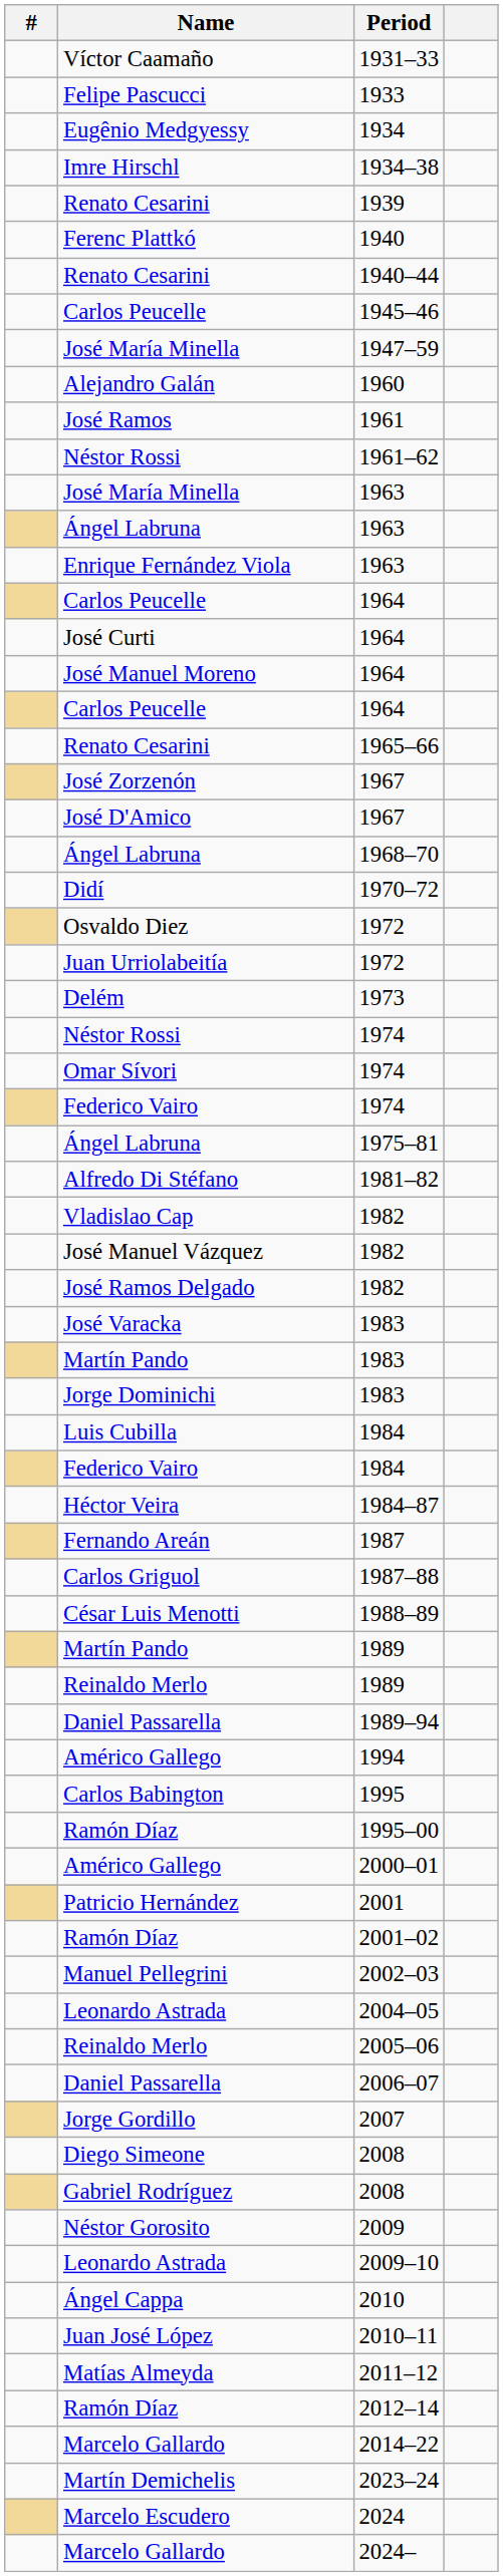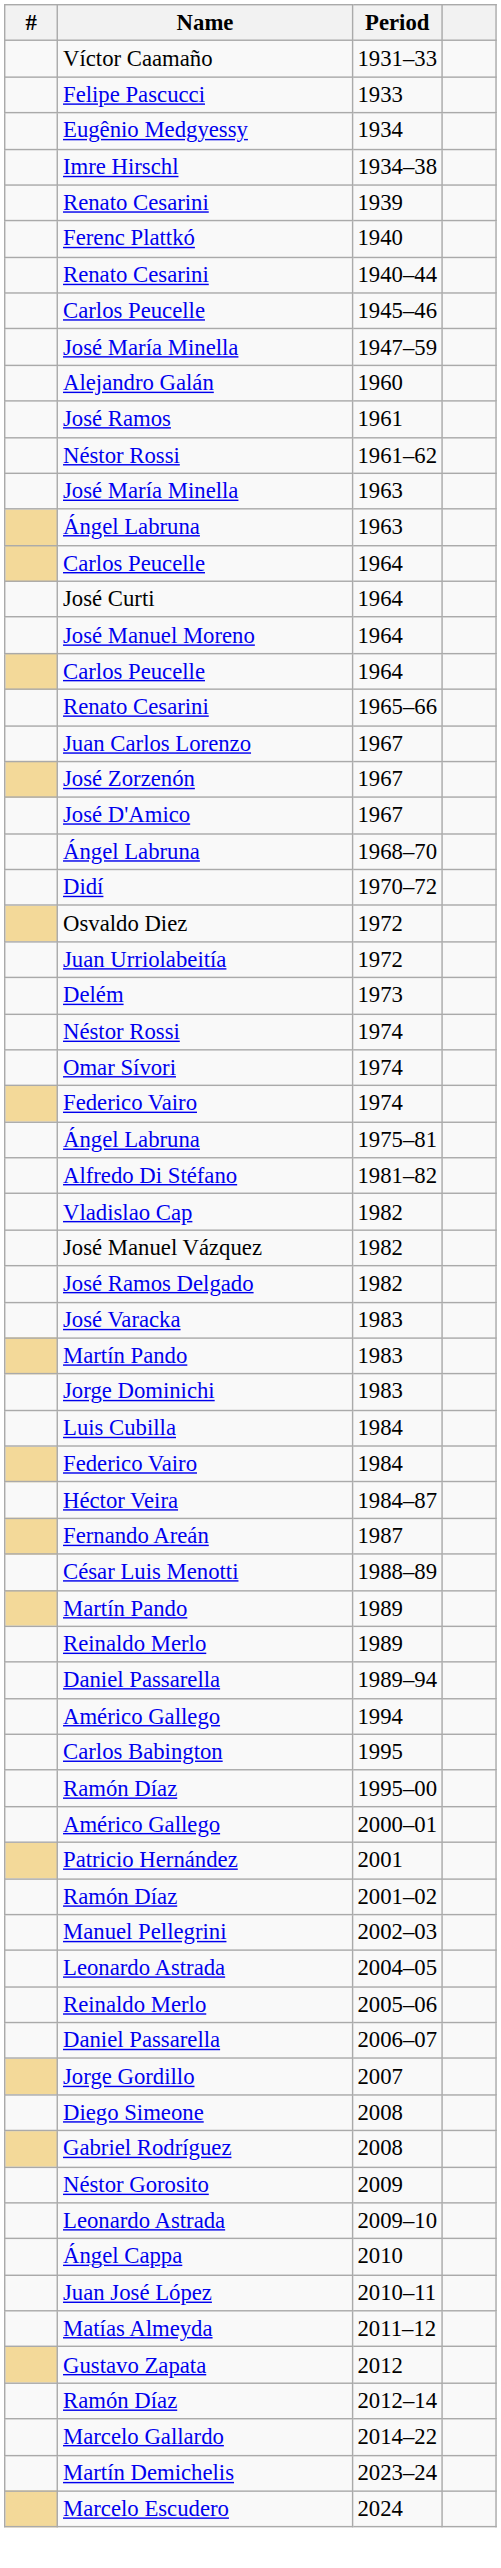- row: Enrique Fernández Viola | 1963
+ row: Juan Carlos Lorenzo | 1967
- row: Carlos Griguol | 1987–88
+ row: Gustavo Zapata | 2012
- row: Marcelo Gallardo | 2024–
